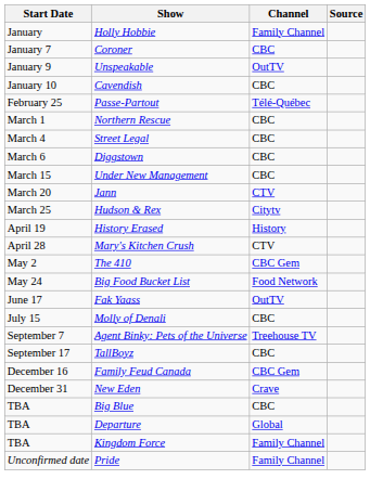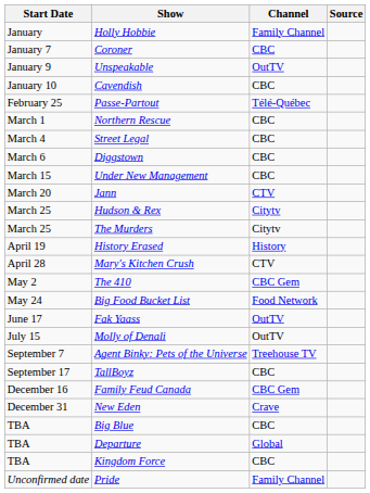+ row: March 25 | The Murders | Citytv
Molly of Denali | Channel: CBC -> OutTV
Kingdom Force | Channel: Family Channel -> CBC
